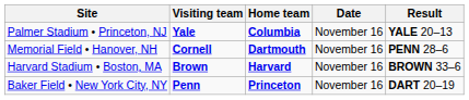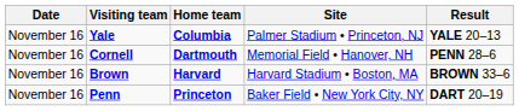columns swapped: Date <-> Site
